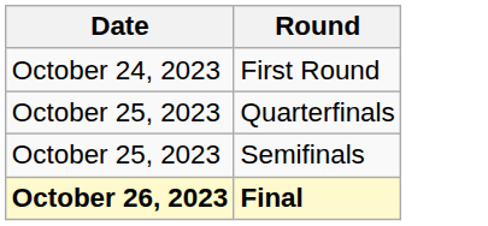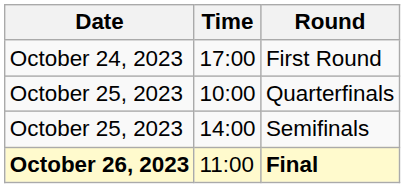+ column: Time | 17:00 | 10:00 | 14:00 | 11:00
